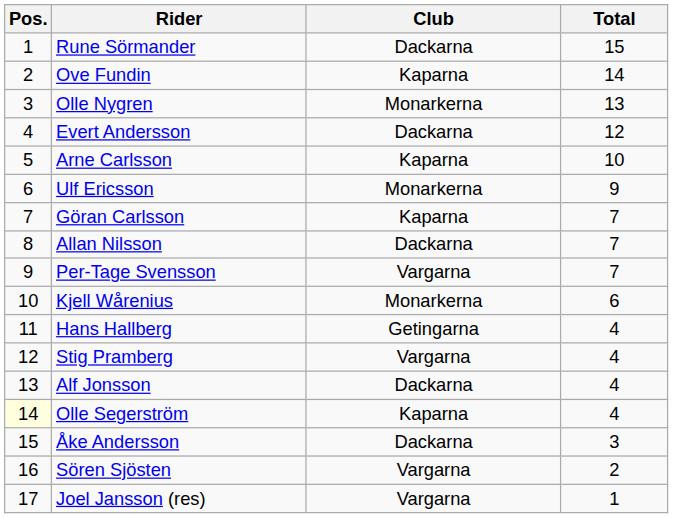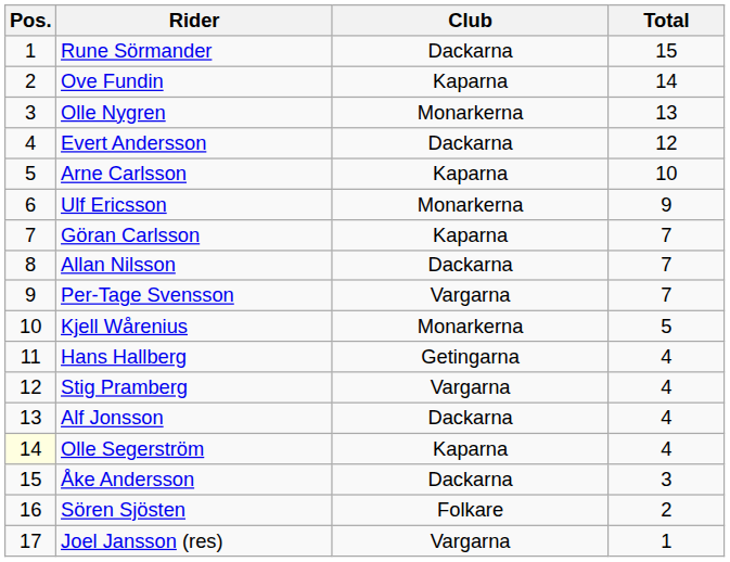Kjell Wårenius | Total: 6 -> 5
Sören Sjösten | Club: Vargarna -> Folkare
